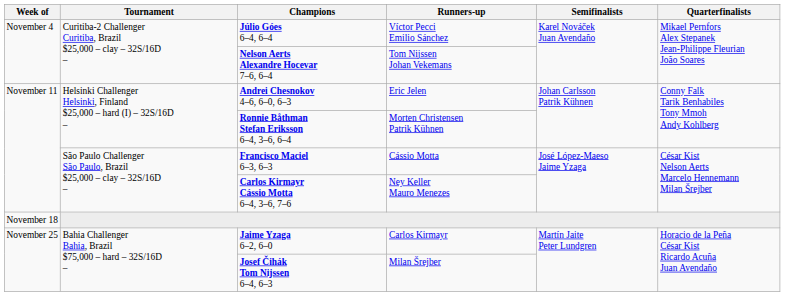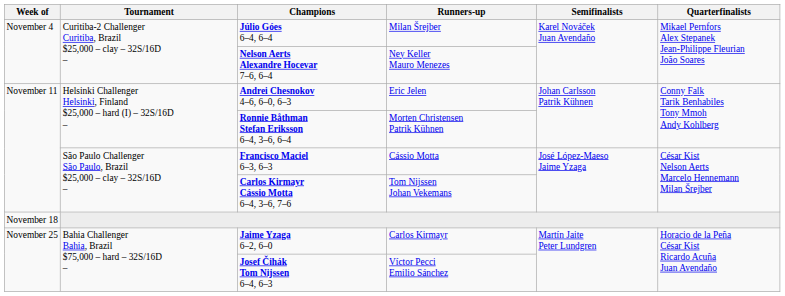Júlio Góes 6–4, 6–4 | Runners-up: Víctor Pecci Emilio Sánchez -> Milan Šrejber
Nelson Aerts Alexandre Hocevar 7–6, 6–4 | Runners-up: Tom Nijssen Johan Vekemans -> Ney Keller Mauro Menezes
Carlos Kirmayr Cássio Motta 6–4, 3–6, 7–6 | Runners-up: Ney Keller Mauro Menezes -> Tom Nijssen Johan Vekemans
Josef Čihák Tom Nijssen 6–4, 6–3 | Runners-up: Milan Šrejber -> Víctor Pecci Emilio Sánchez
